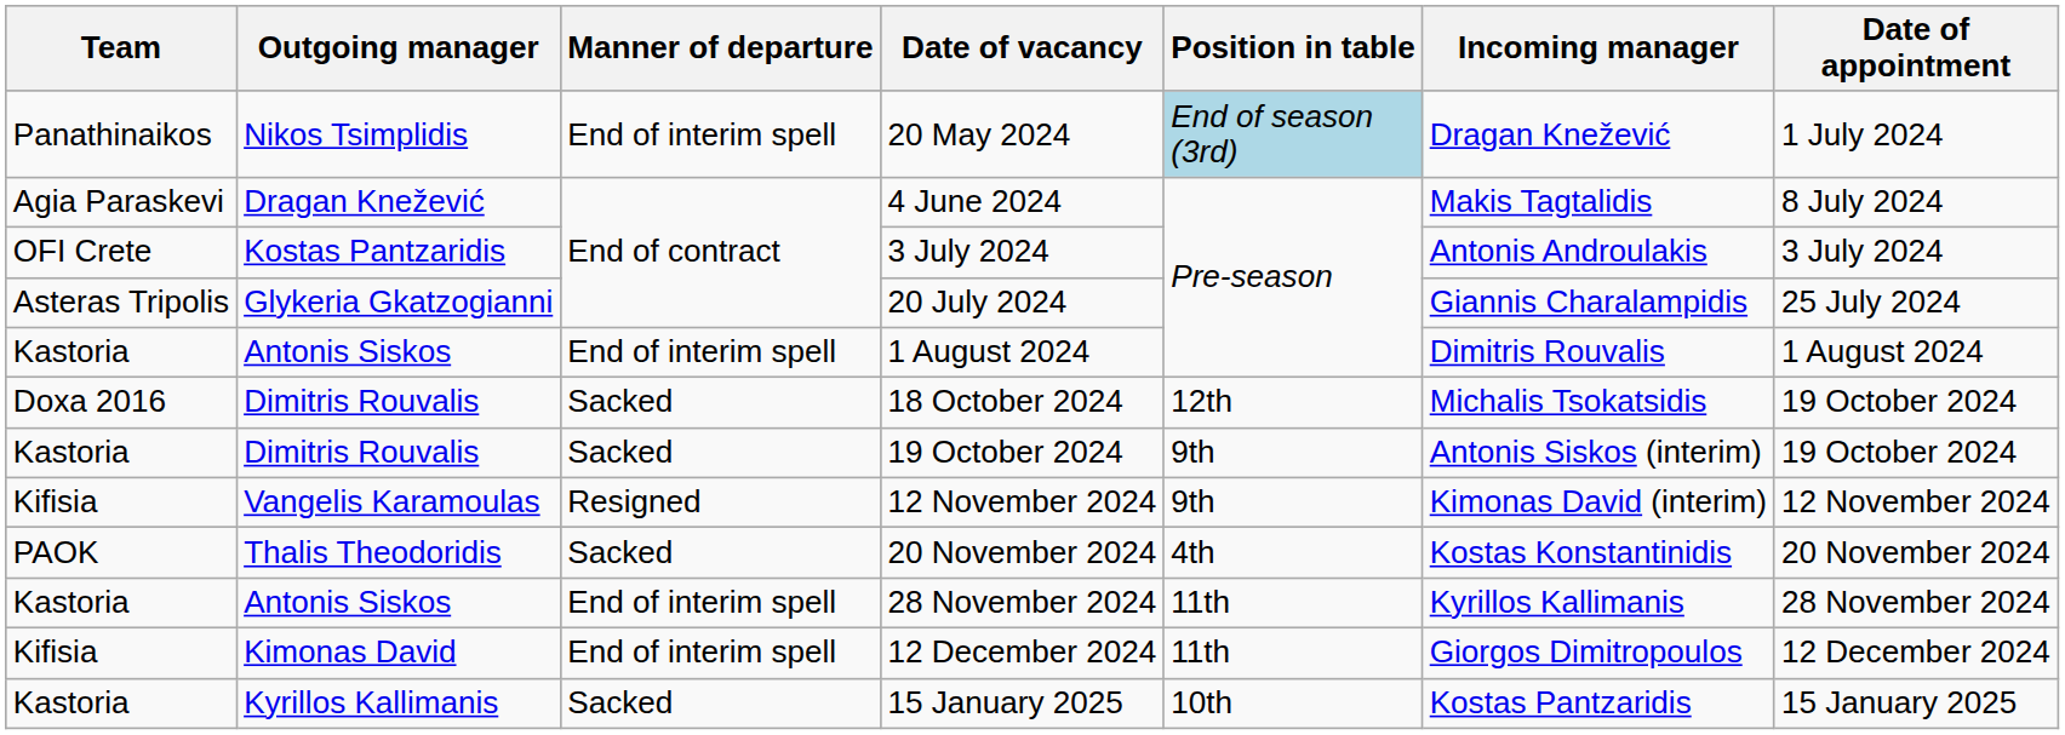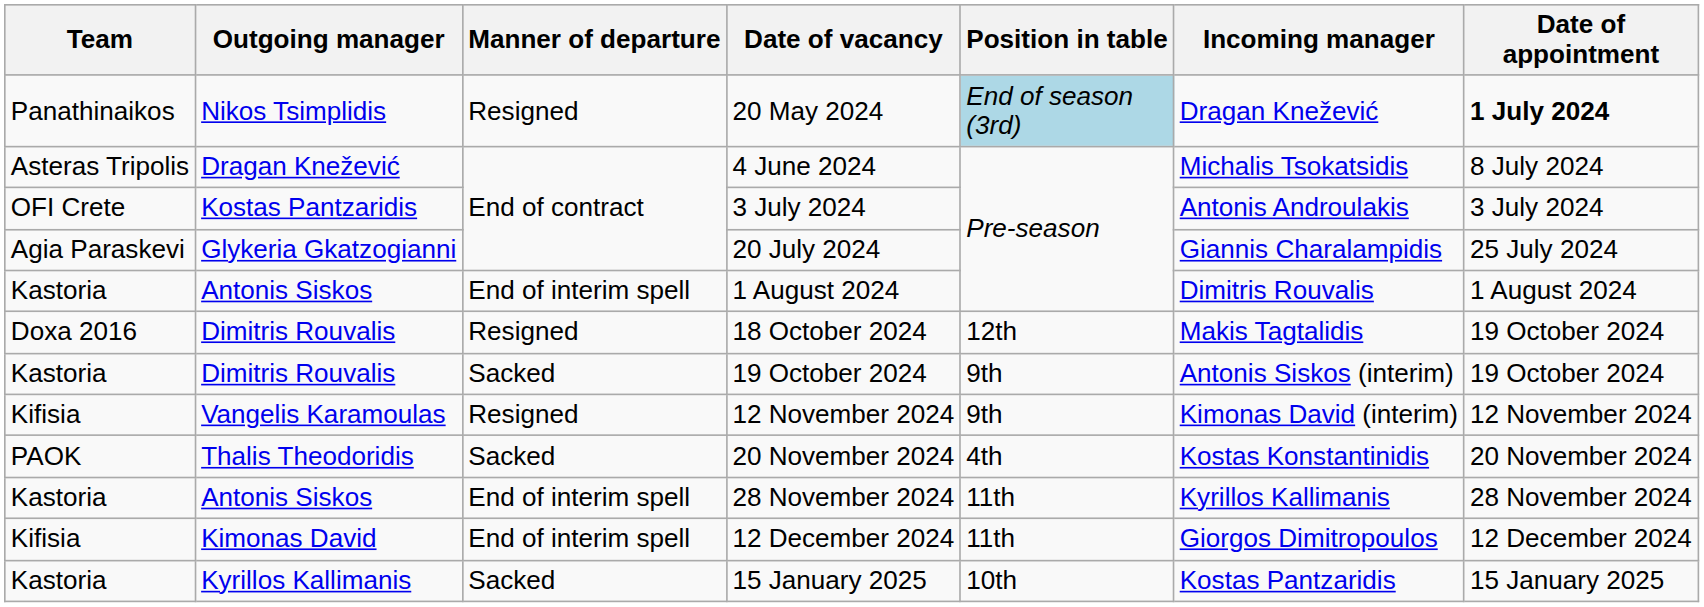20 May 2024 | Manner of departure: End of interim spell -> Resigned
20 May 2024 | Date of appointment: normal -> bold
4 June 2024 | Team: Agia Paraskevi -> Asteras Tripolis
4 June 2024 | Incoming manager: Makis Tagtalidis -> Michalis Tsokatsidis
20 July 2024 | Team: Asteras Tripolis -> Agia Paraskevi
18 October 2024 | Manner of departure: Sacked -> Resigned
18 October 2024 | Incoming manager: Michalis Tsokatsidis -> Makis Tagtalidis
